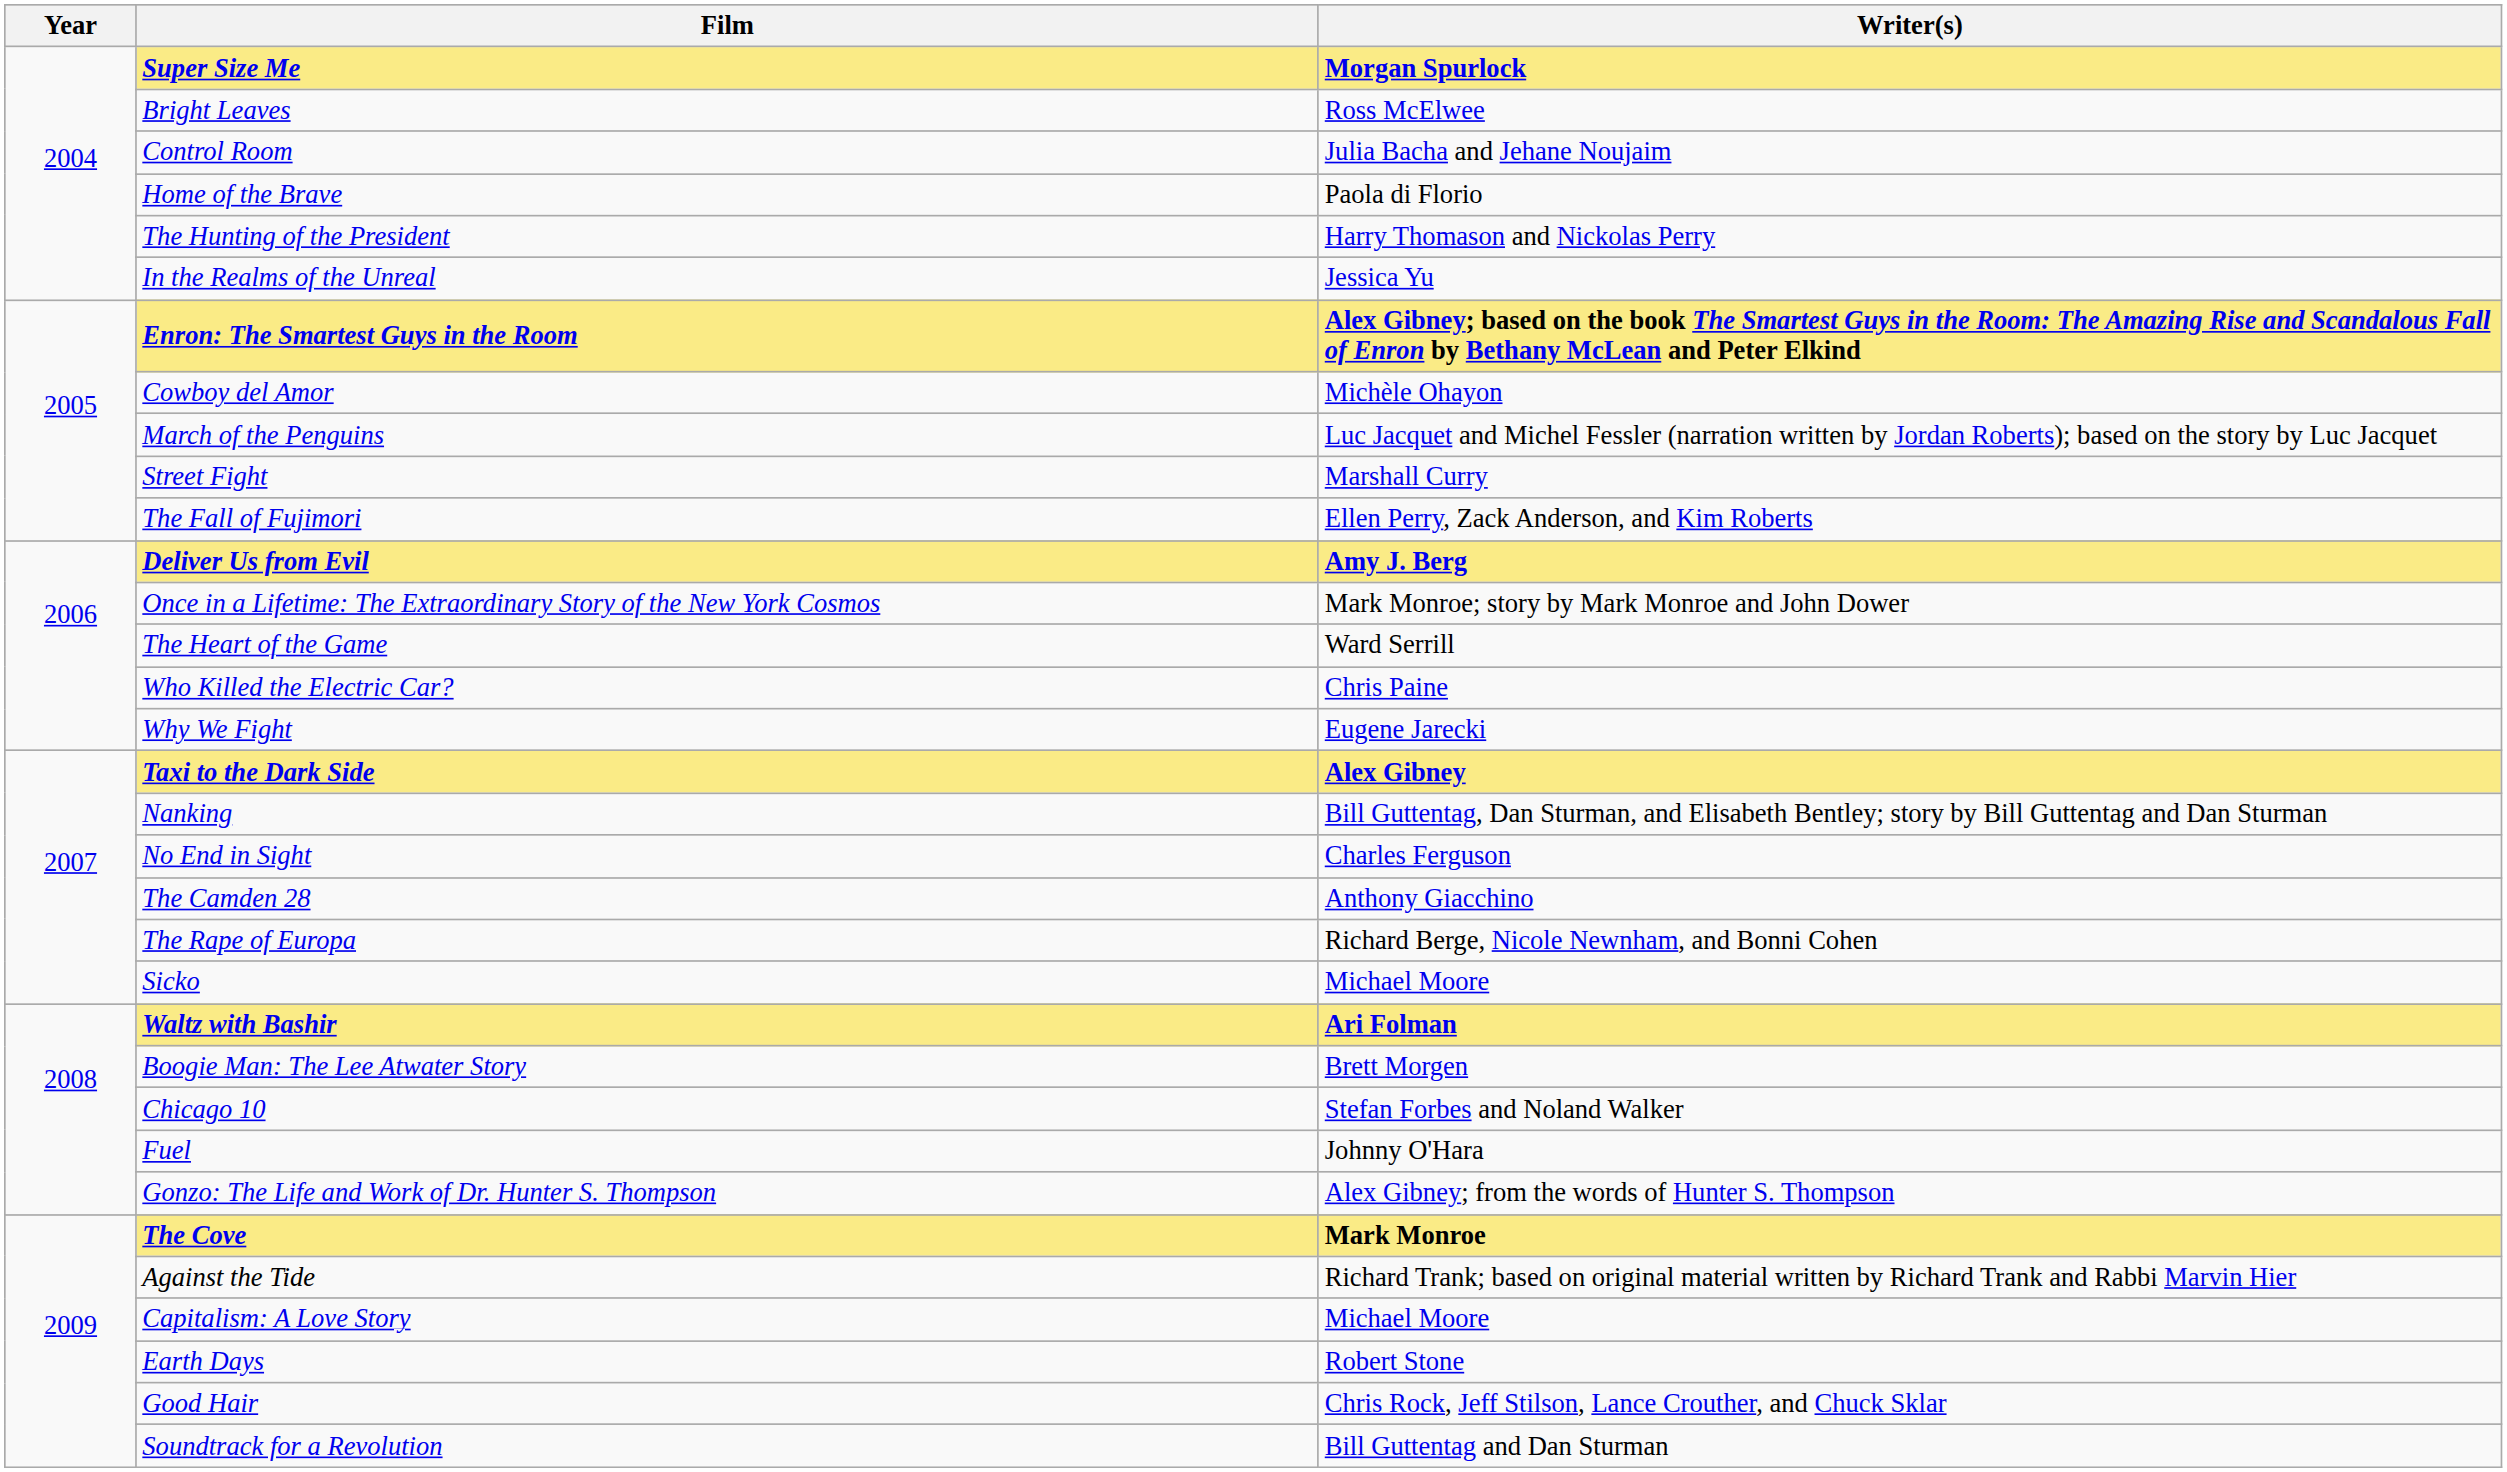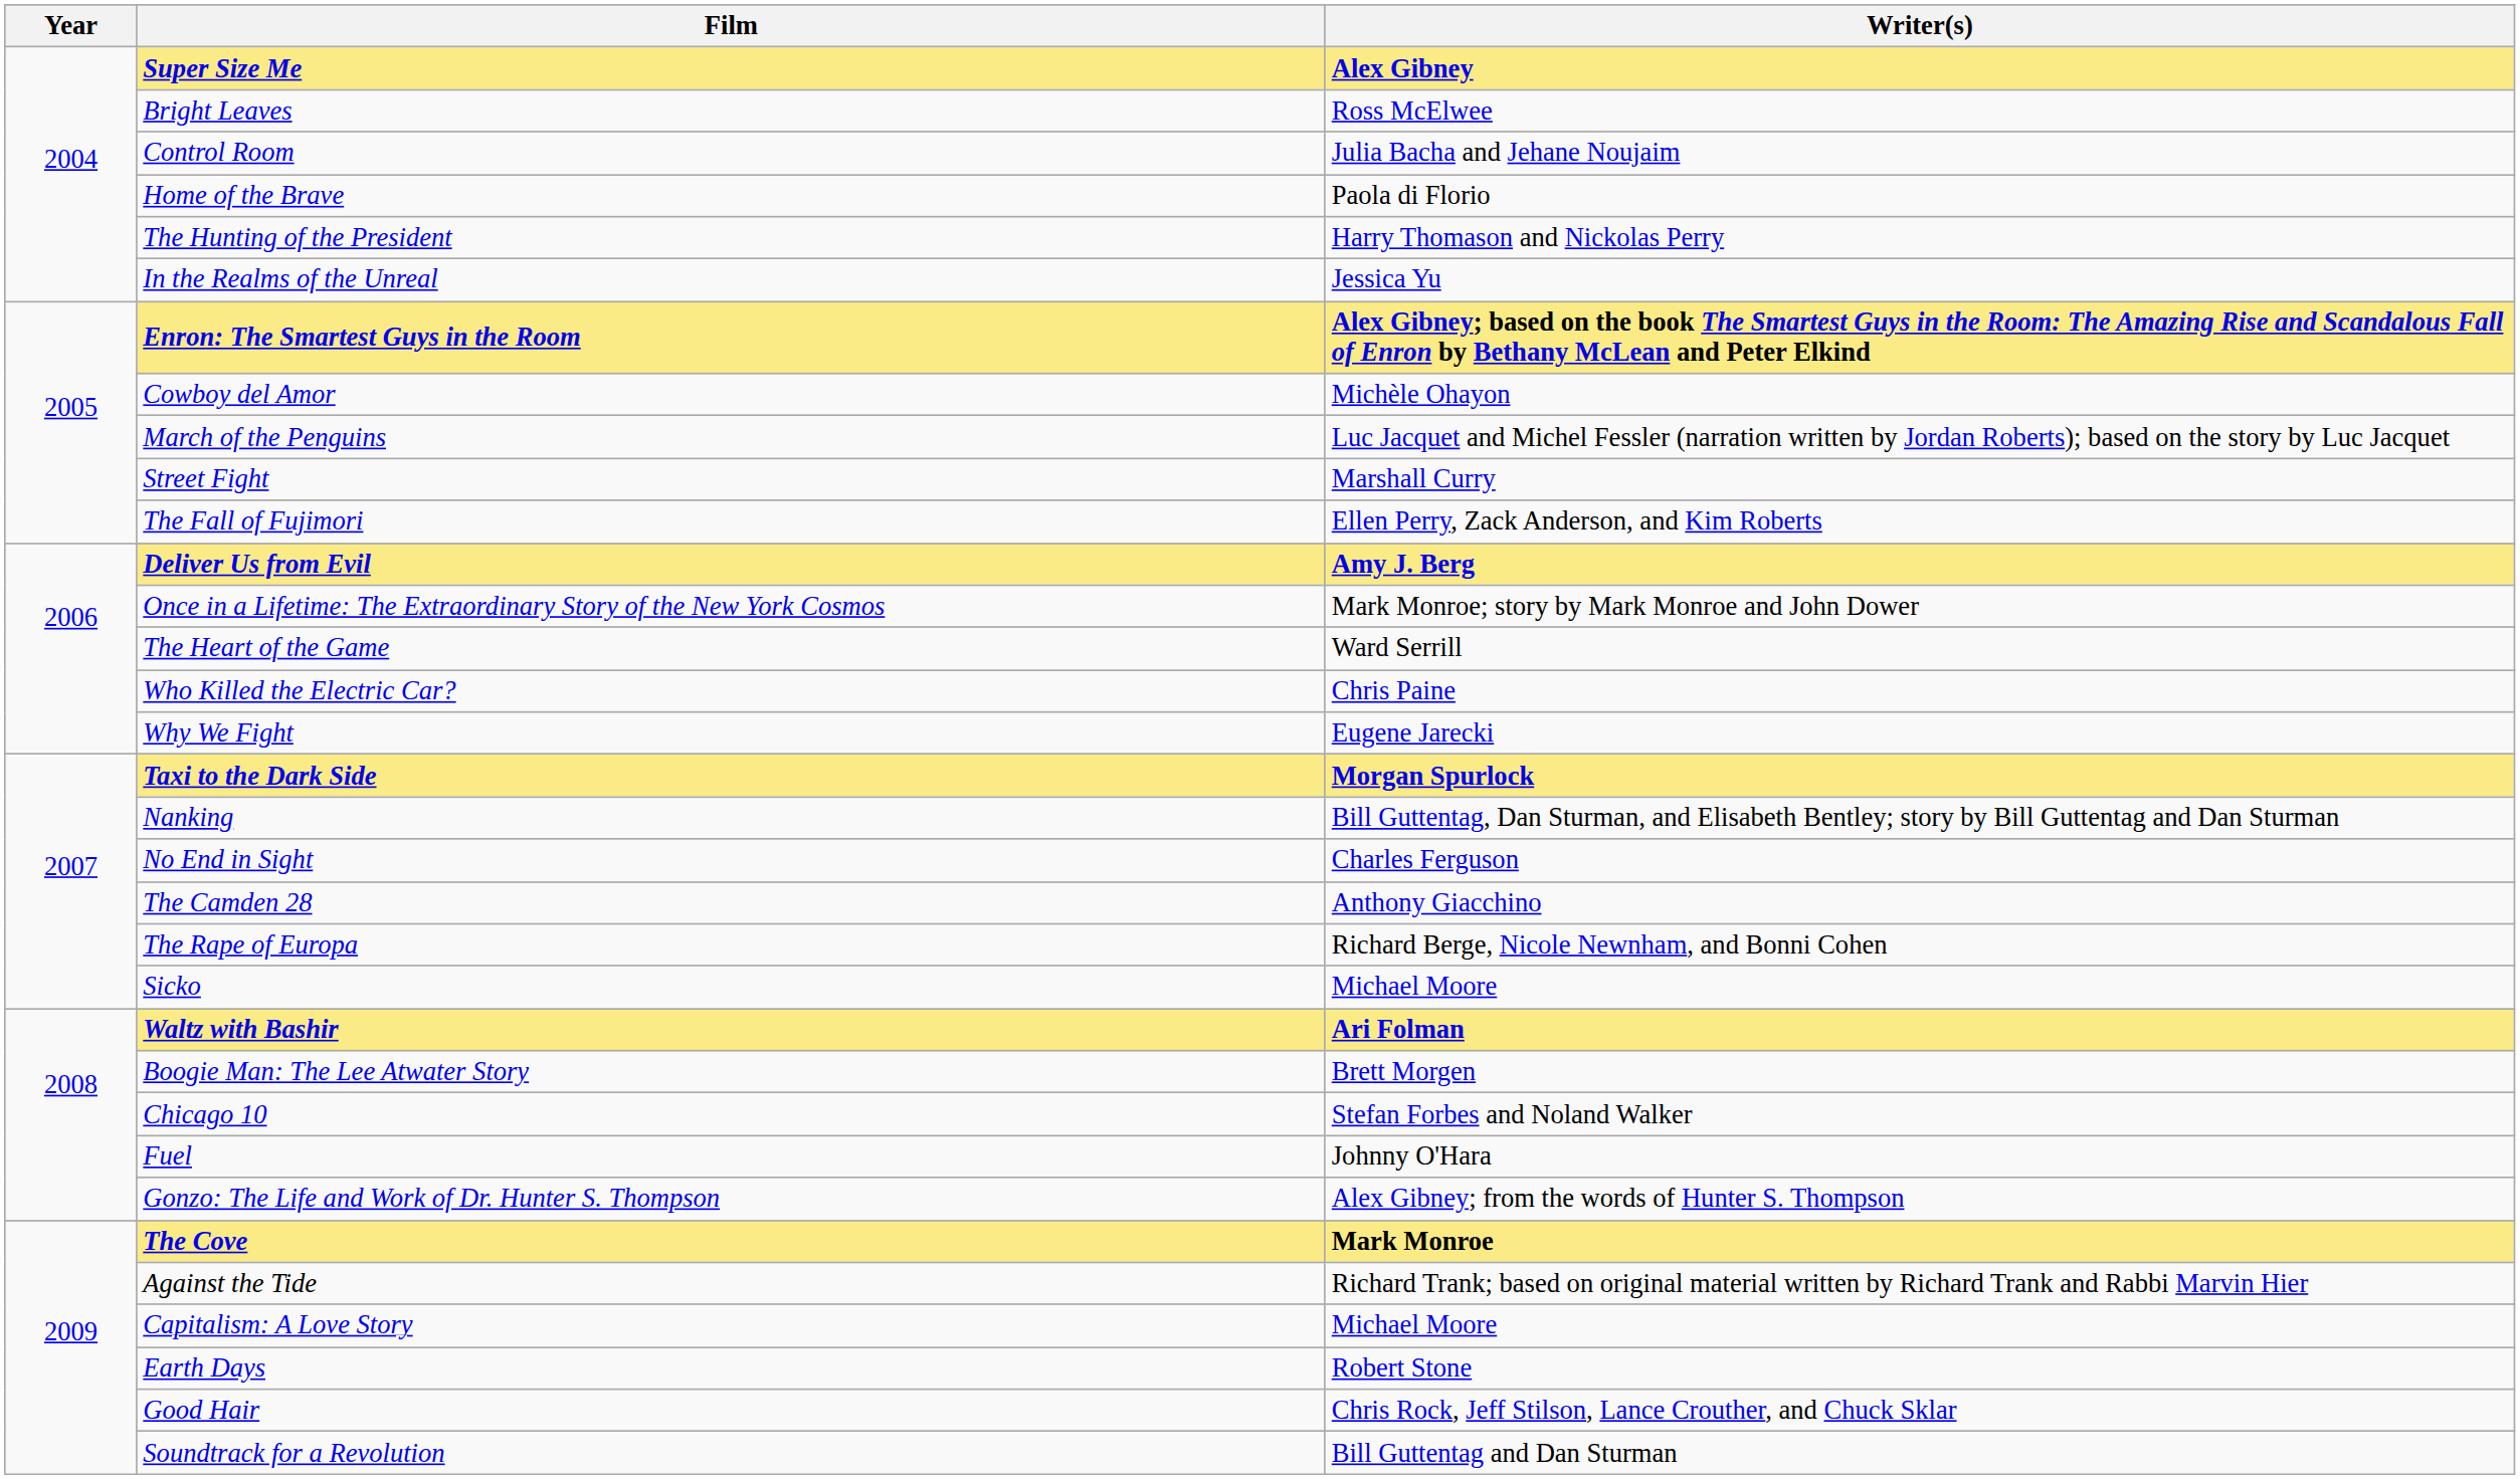Super Size Me | Writer(s): Morgan Spurlock -> Alex Gibney
Taxi to the Dark Side | Writer(s): Alex Gibney -> Morgan Spurlock
